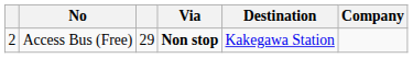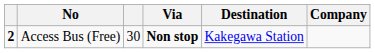Access Bus (Free) | column 1: normal -> bold
Access Bus (Free) | column 3: 29 -> 30
